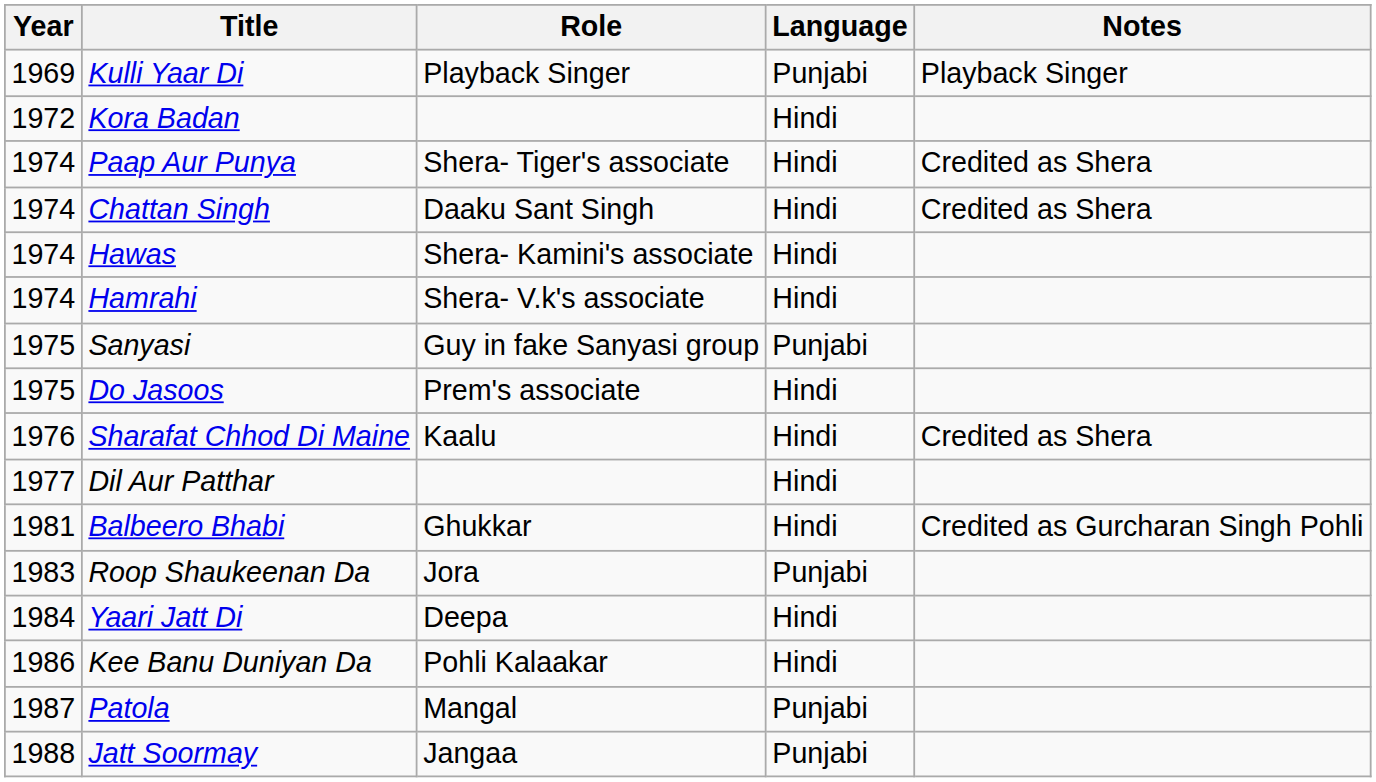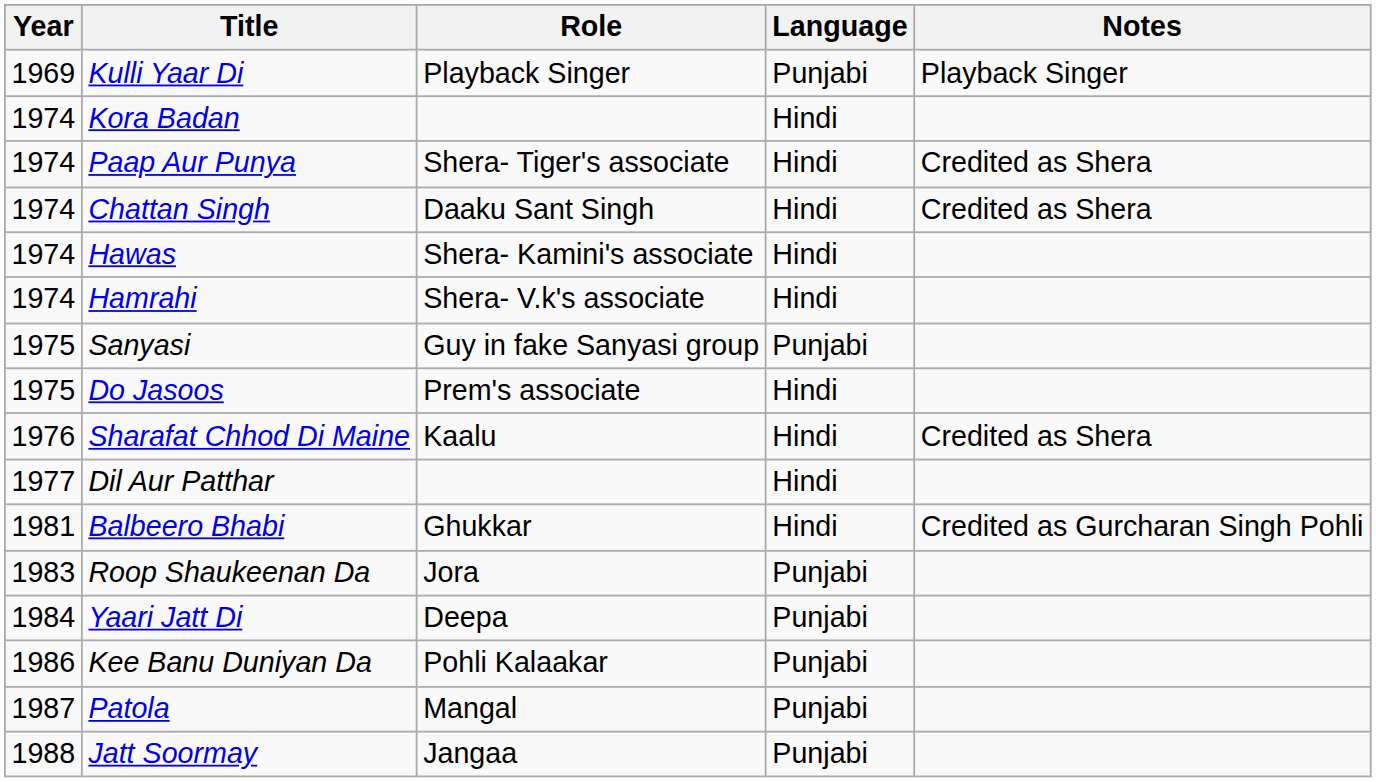Kora Badan | Year: 1972 -> 1974
Yaari Jatt Di | Language: Hindi -> Punjabi
Kee Banu Duniyan Da | Language: Hindi -> Punjabi
